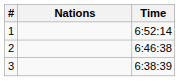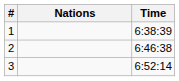1 | Time: 6:52:14 -> 6:38:39
3 | Time: 6:38:39 -> 6:52:14
